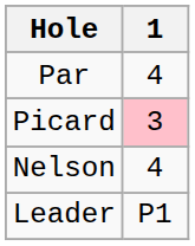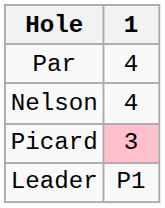rows swapped: Picard <-> Nelson
